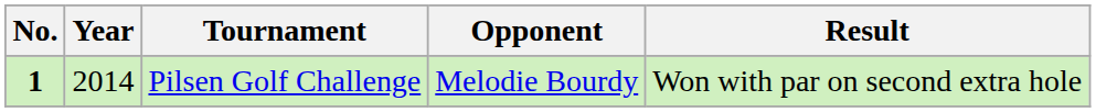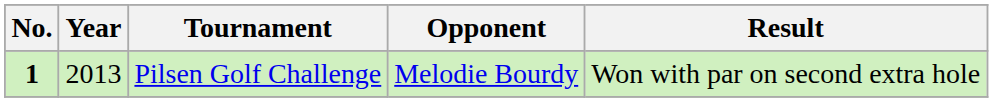Pilsen Golf Challenge | Year: 2014 -> 2013
